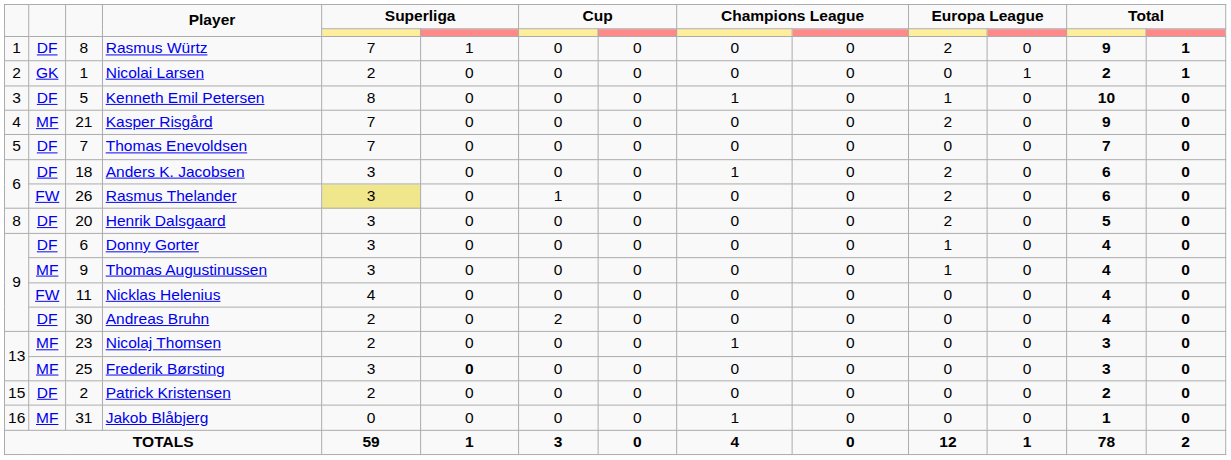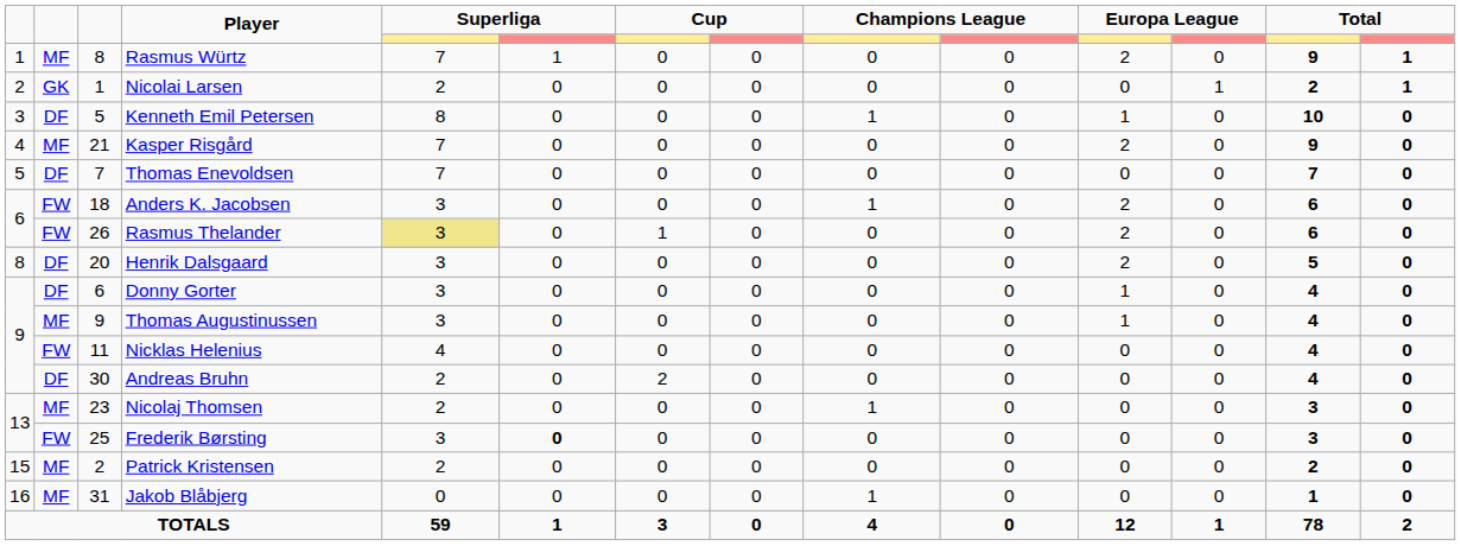Rasmus Würtz | column 2: DF -> MF
Anders K. Jacobsen | column 2: DF -> FW
Frederik Børsting | column 2: MF -> FW
Patrick Kristensen | column 2: DF -> MF
